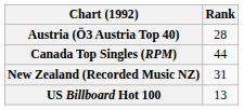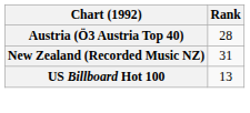- row: Canada Top Singles (RPM) | 44
